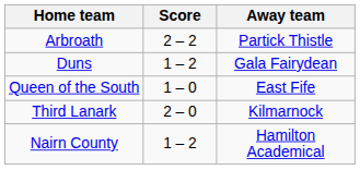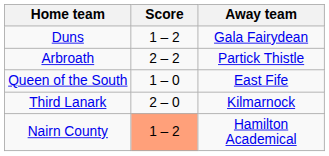rows swapped: Arbroath <-> Duns
Nairn County | Score: no background -> lightsalmon background
